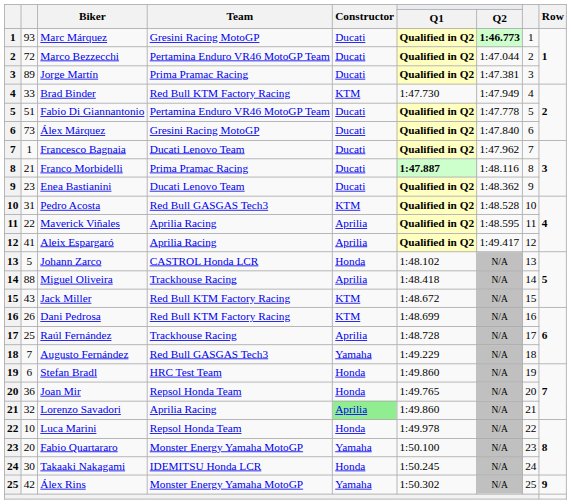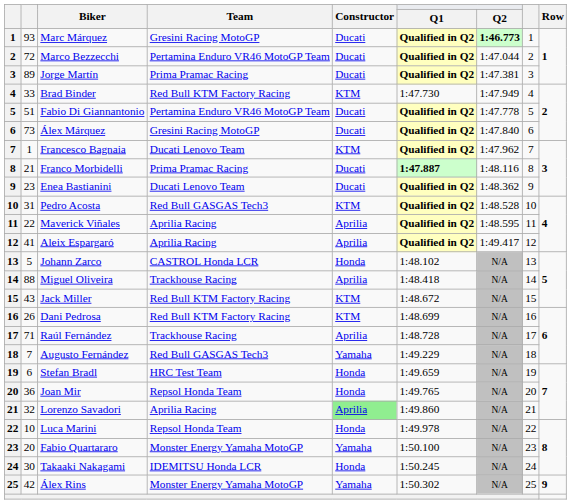Francesco Bagnaia | Constructor: Ducati -> KTM
Raúl Fernández | column 2: 25 -> 71
Stefan Bradl | Q1: 1:49.860 -> 1:49.659
